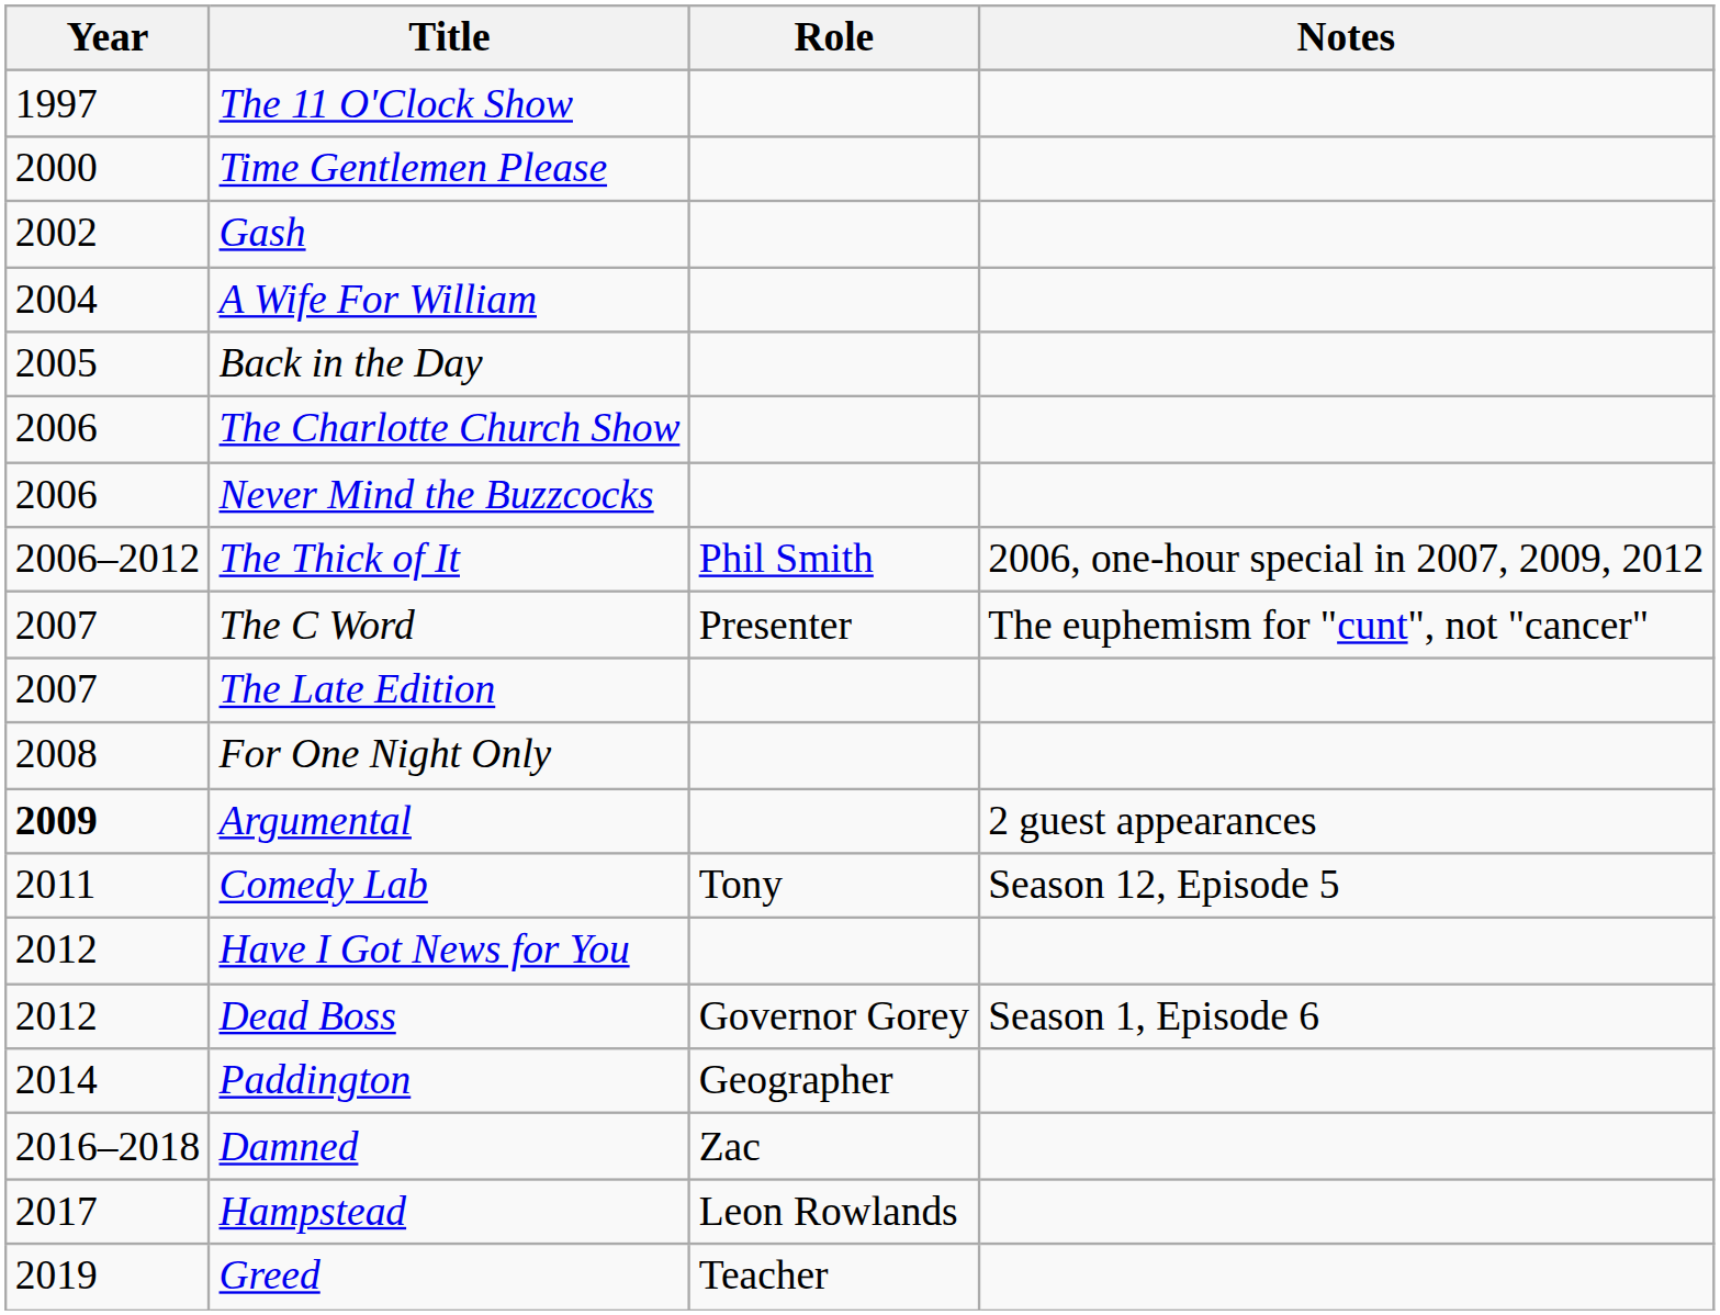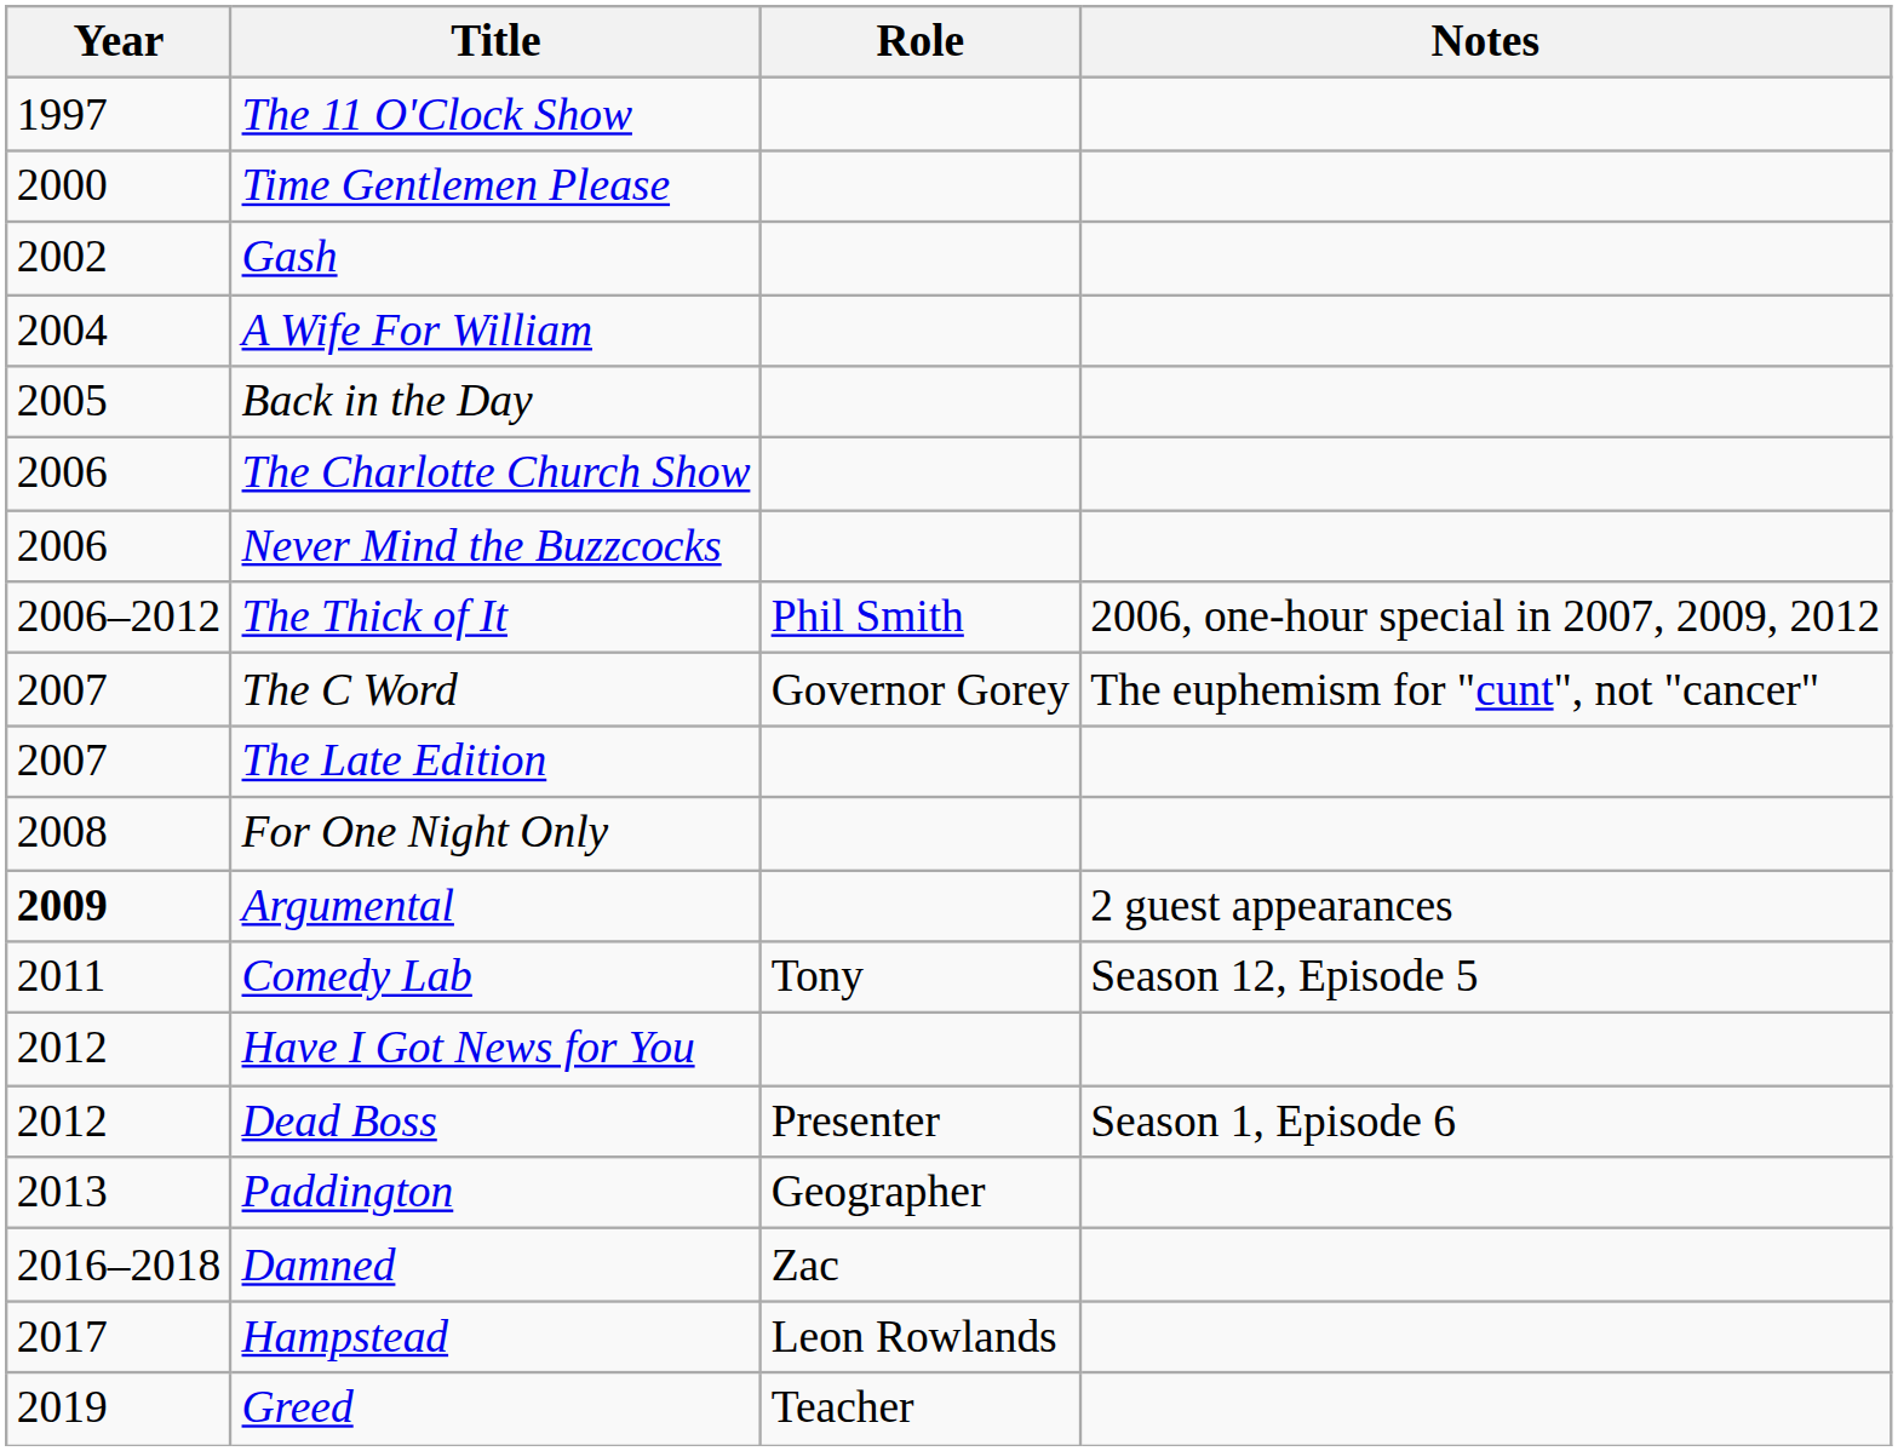The C Word | Role: Presenter -> Governor Gorey
Dead Boss | Role: Governor Gorey -> Presenter
Paddington | Year: 2014 -> 2013
